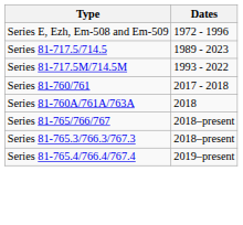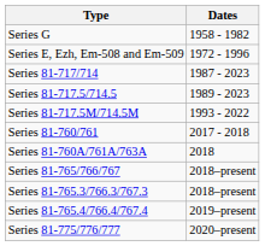+ row: Series G | 1958 - 1982
+ row: Series 81-717/714 | 1987 - 2023
+ row: Series 81-775/776/777 | 2020–present
